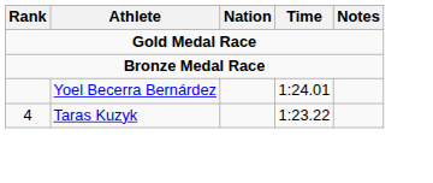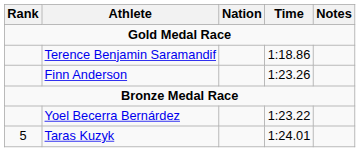+ row: Terence Benjamin Saramandif | 1:18.86
+ row: Finn Anderson | 1:23.26
Yoel Becerra Bernárdez | Time: 1:24.01 -> 1:23.22
Taras Kuzyk | Rank: 4 -> 5
Taras Kuzyk | Time: 1:23.22 -> 1:24.01
